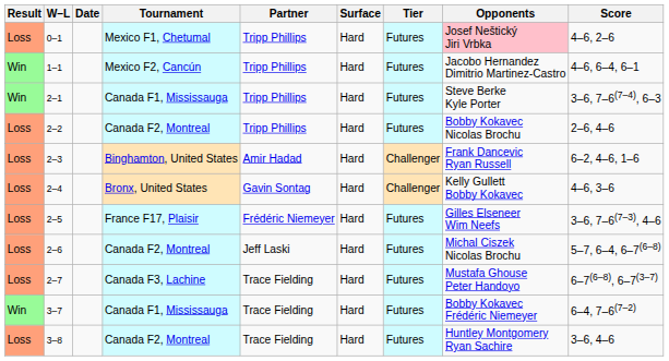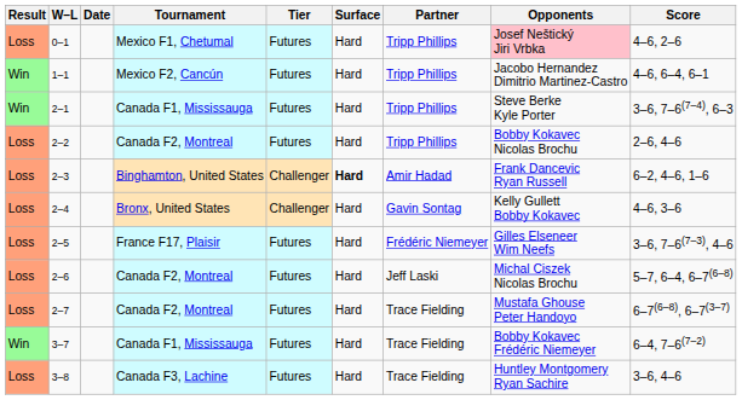columns swapped: Tier <-> Partner
2–3 | Surface: normal -> bold
2–7 | Tournament: Canada F3, Lachine -> Canada F2, Montreal
3–8 | Tournament: Canada F2, Montreal -> Canada F3, Lachine
